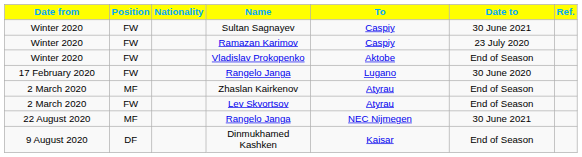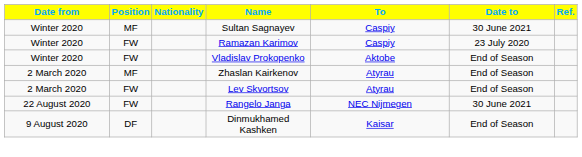Sultan Sagnayev | Position: FW -> MF
- row: 17 February 2020 | FW | Rangelo Janga | Lugano | 30 June 2020
22 August 2020 / Rangelo Janga | Position: MF -> FW
